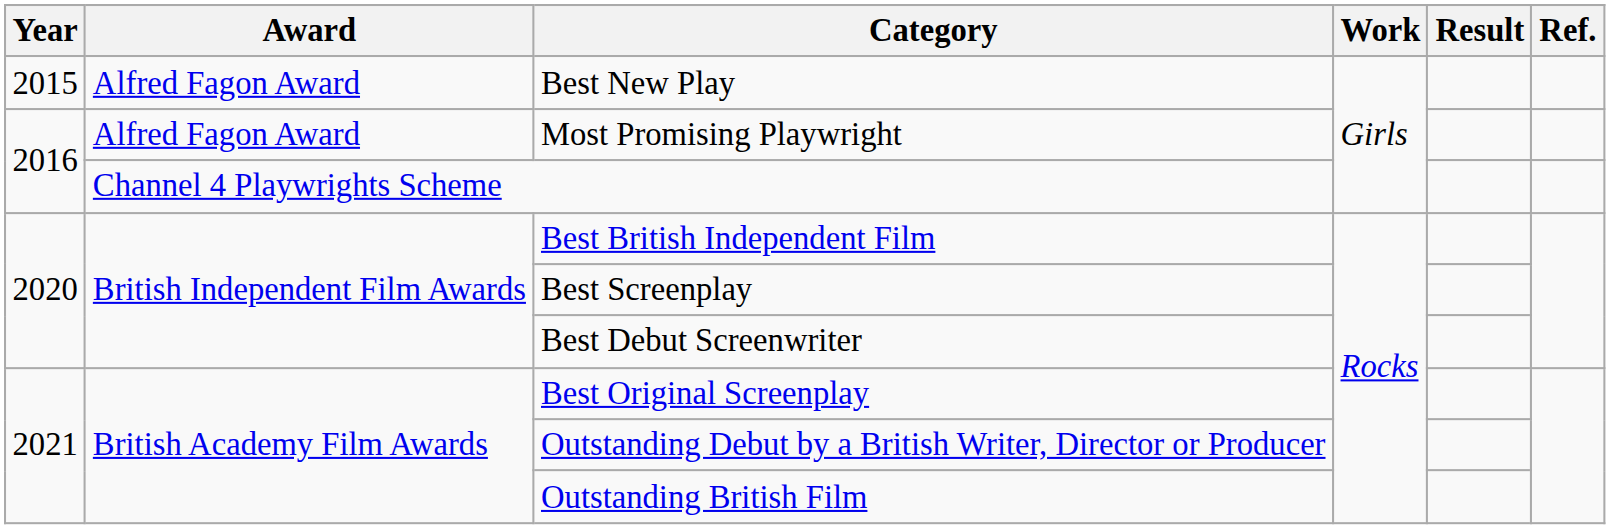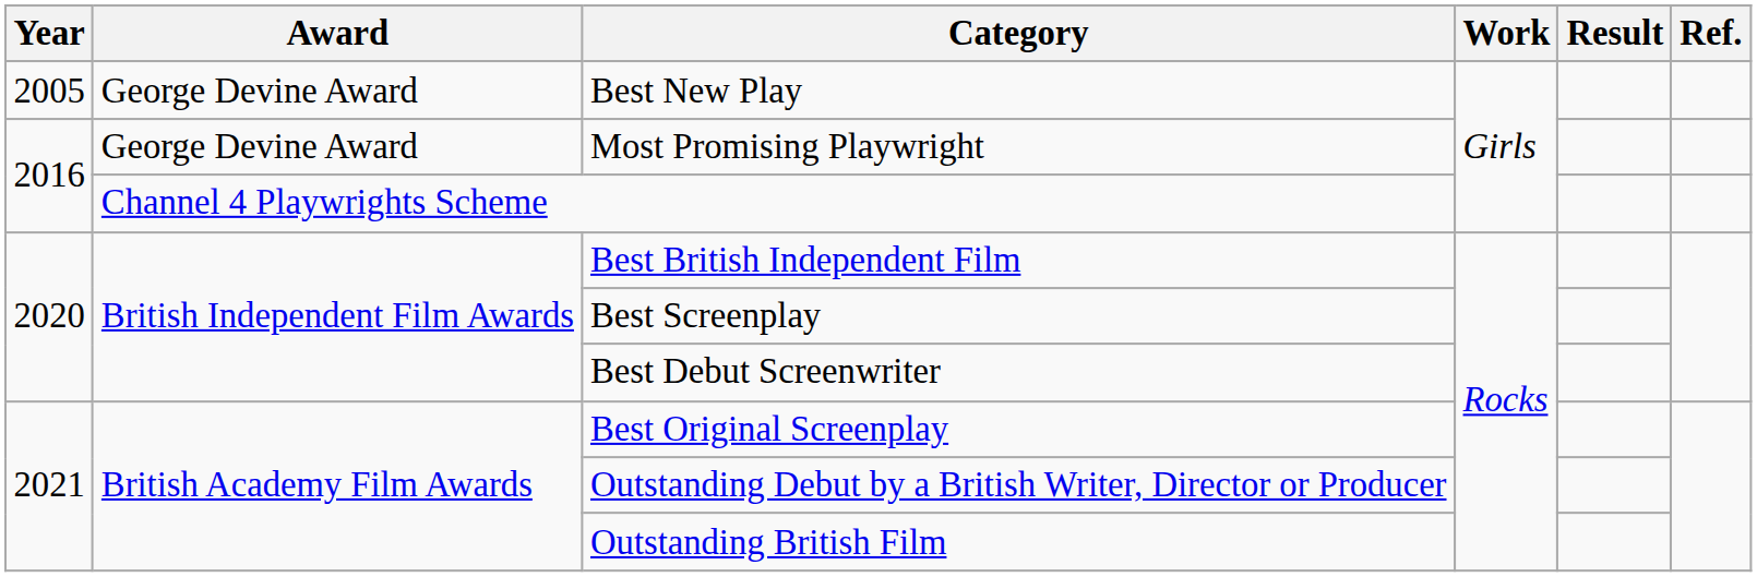Best New Play | Year: 2015 -> 2005
Best New Play | Award: Alfred Fagon Award -> George Devine Award
Most Promising Playwright | Award: Alfred Fagon Award -> George Devine Award
